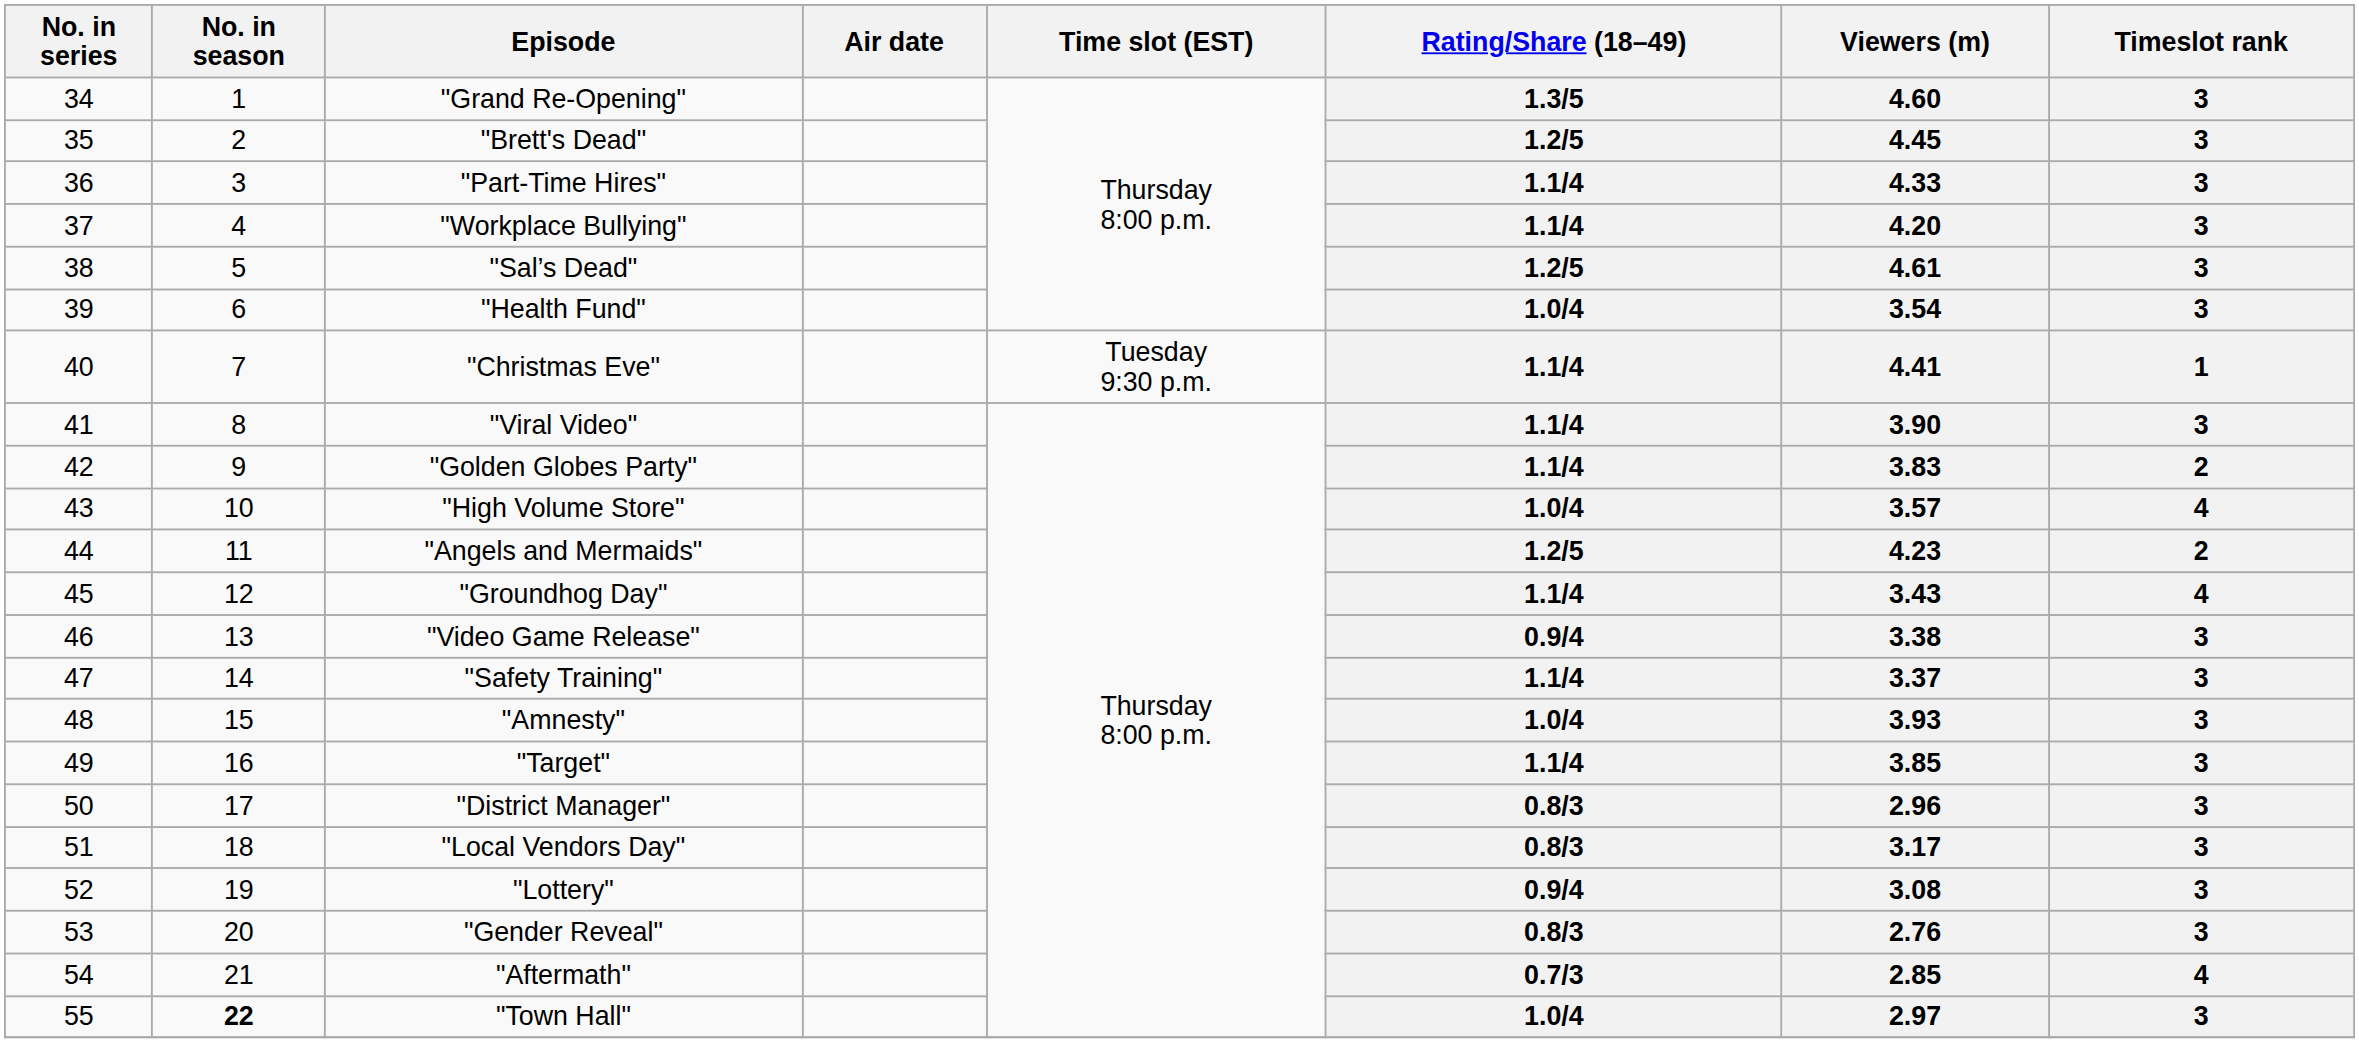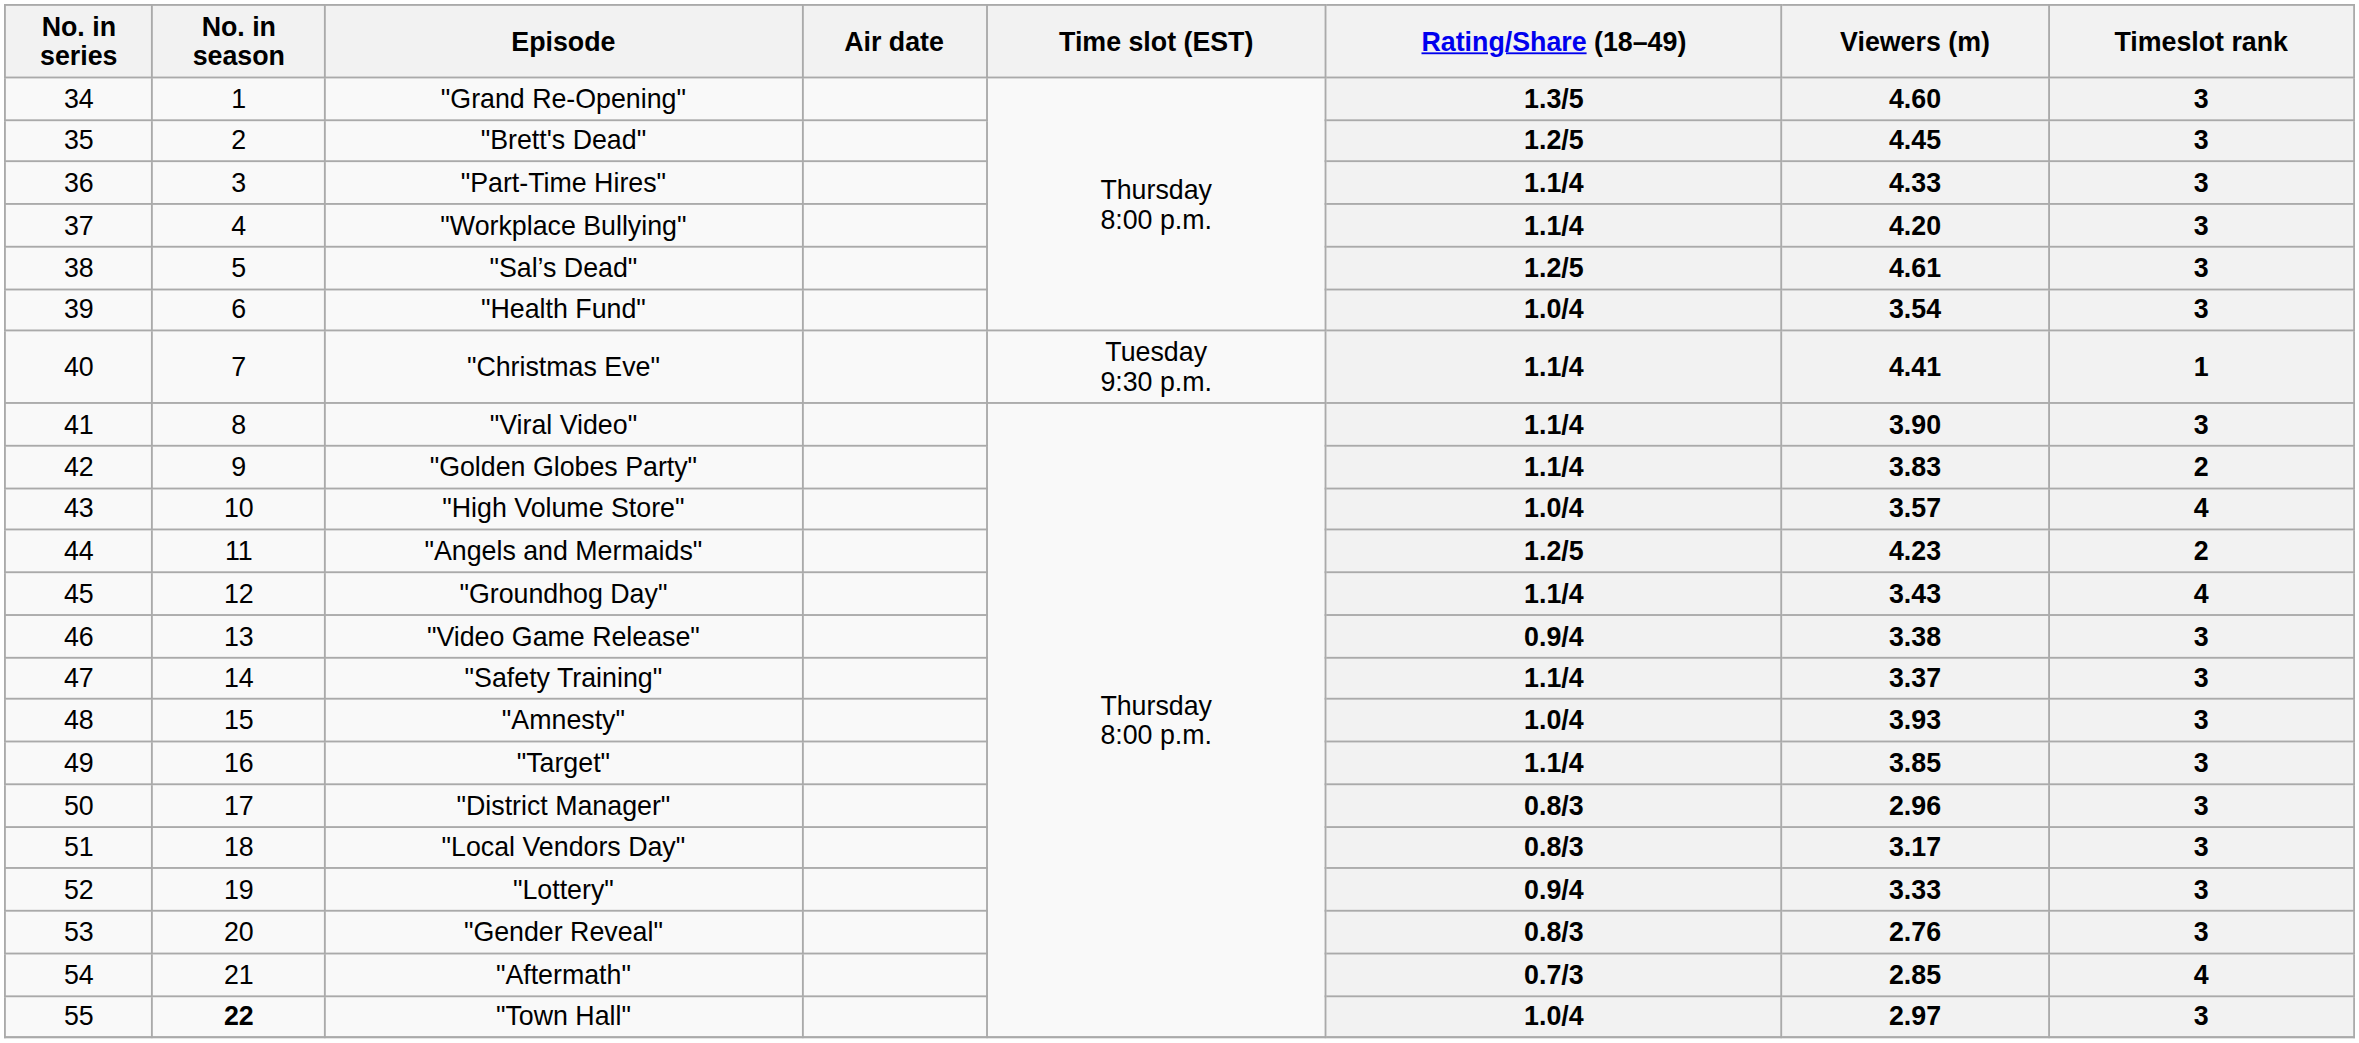"Lottery" | Viewers (m): 3.08 -> 3.33
